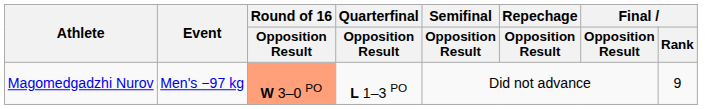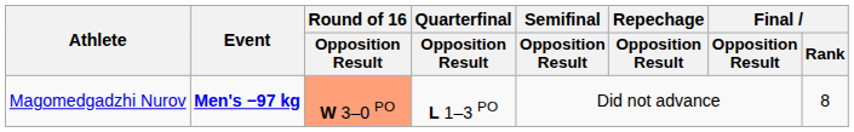Magomedgadzhi Nurov | Event: normal -> bold
Magomedgadzhi Nurov | Final / Rank: 9 -> 8
